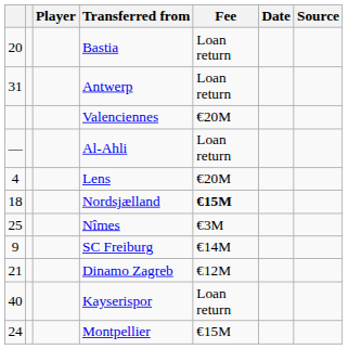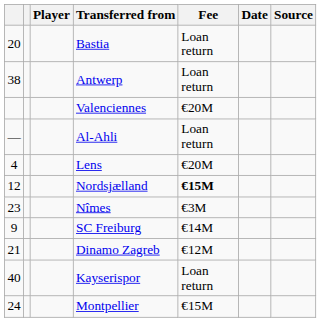Antwerp | column 1: 31 -> 38
Nordsjælland | column 1: 18 -> 12
Nîmes | column 1: 25 -> 23
